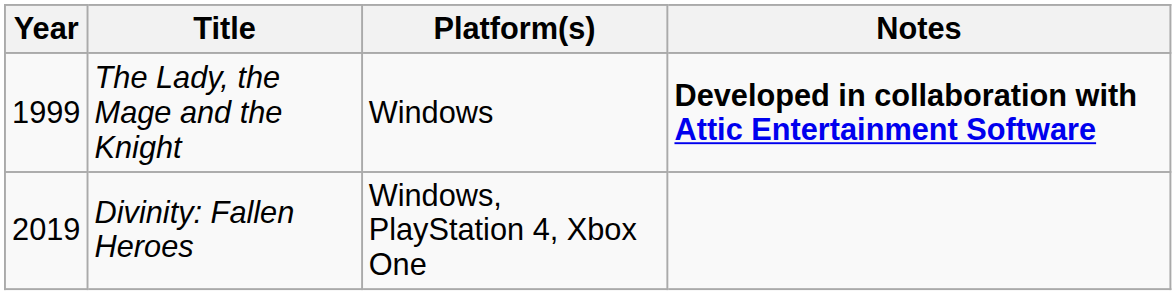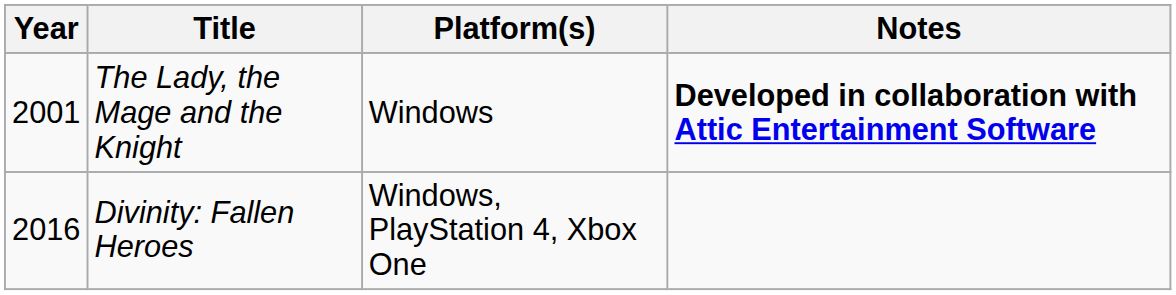The Lady, the Mage and the Knight | Year: 1999 -> 2001
Divinity: Fallen Heroes | Year: 2019 -> 2016
